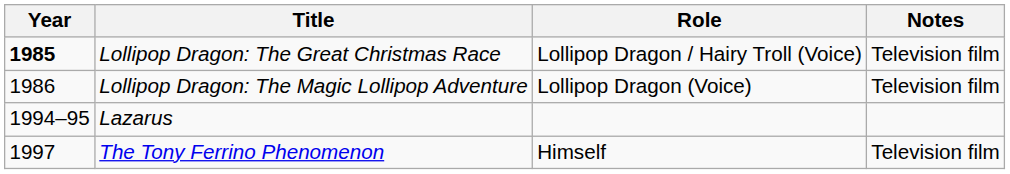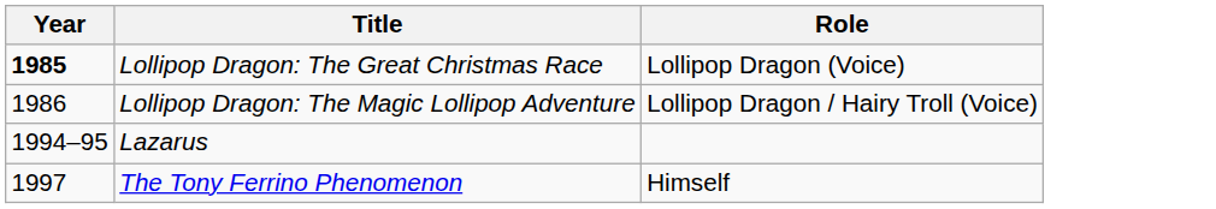- column: Notes | Television film | Television film | Television film
Lollipop Dragon: The Great Christmas Race | Role: Lollipop Dragon / Hairy Troll (Voice) -> Lollipop Dragon (Voice)
Lollipop Dragon: The Magic Lollipop Adventure | Role: Lollipop Dragon (Voice) -> Lollipop Dragon / Hairy Troll (Voice)
